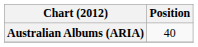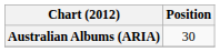Australian Albums (ARIA) | Position: 40 -> 30
